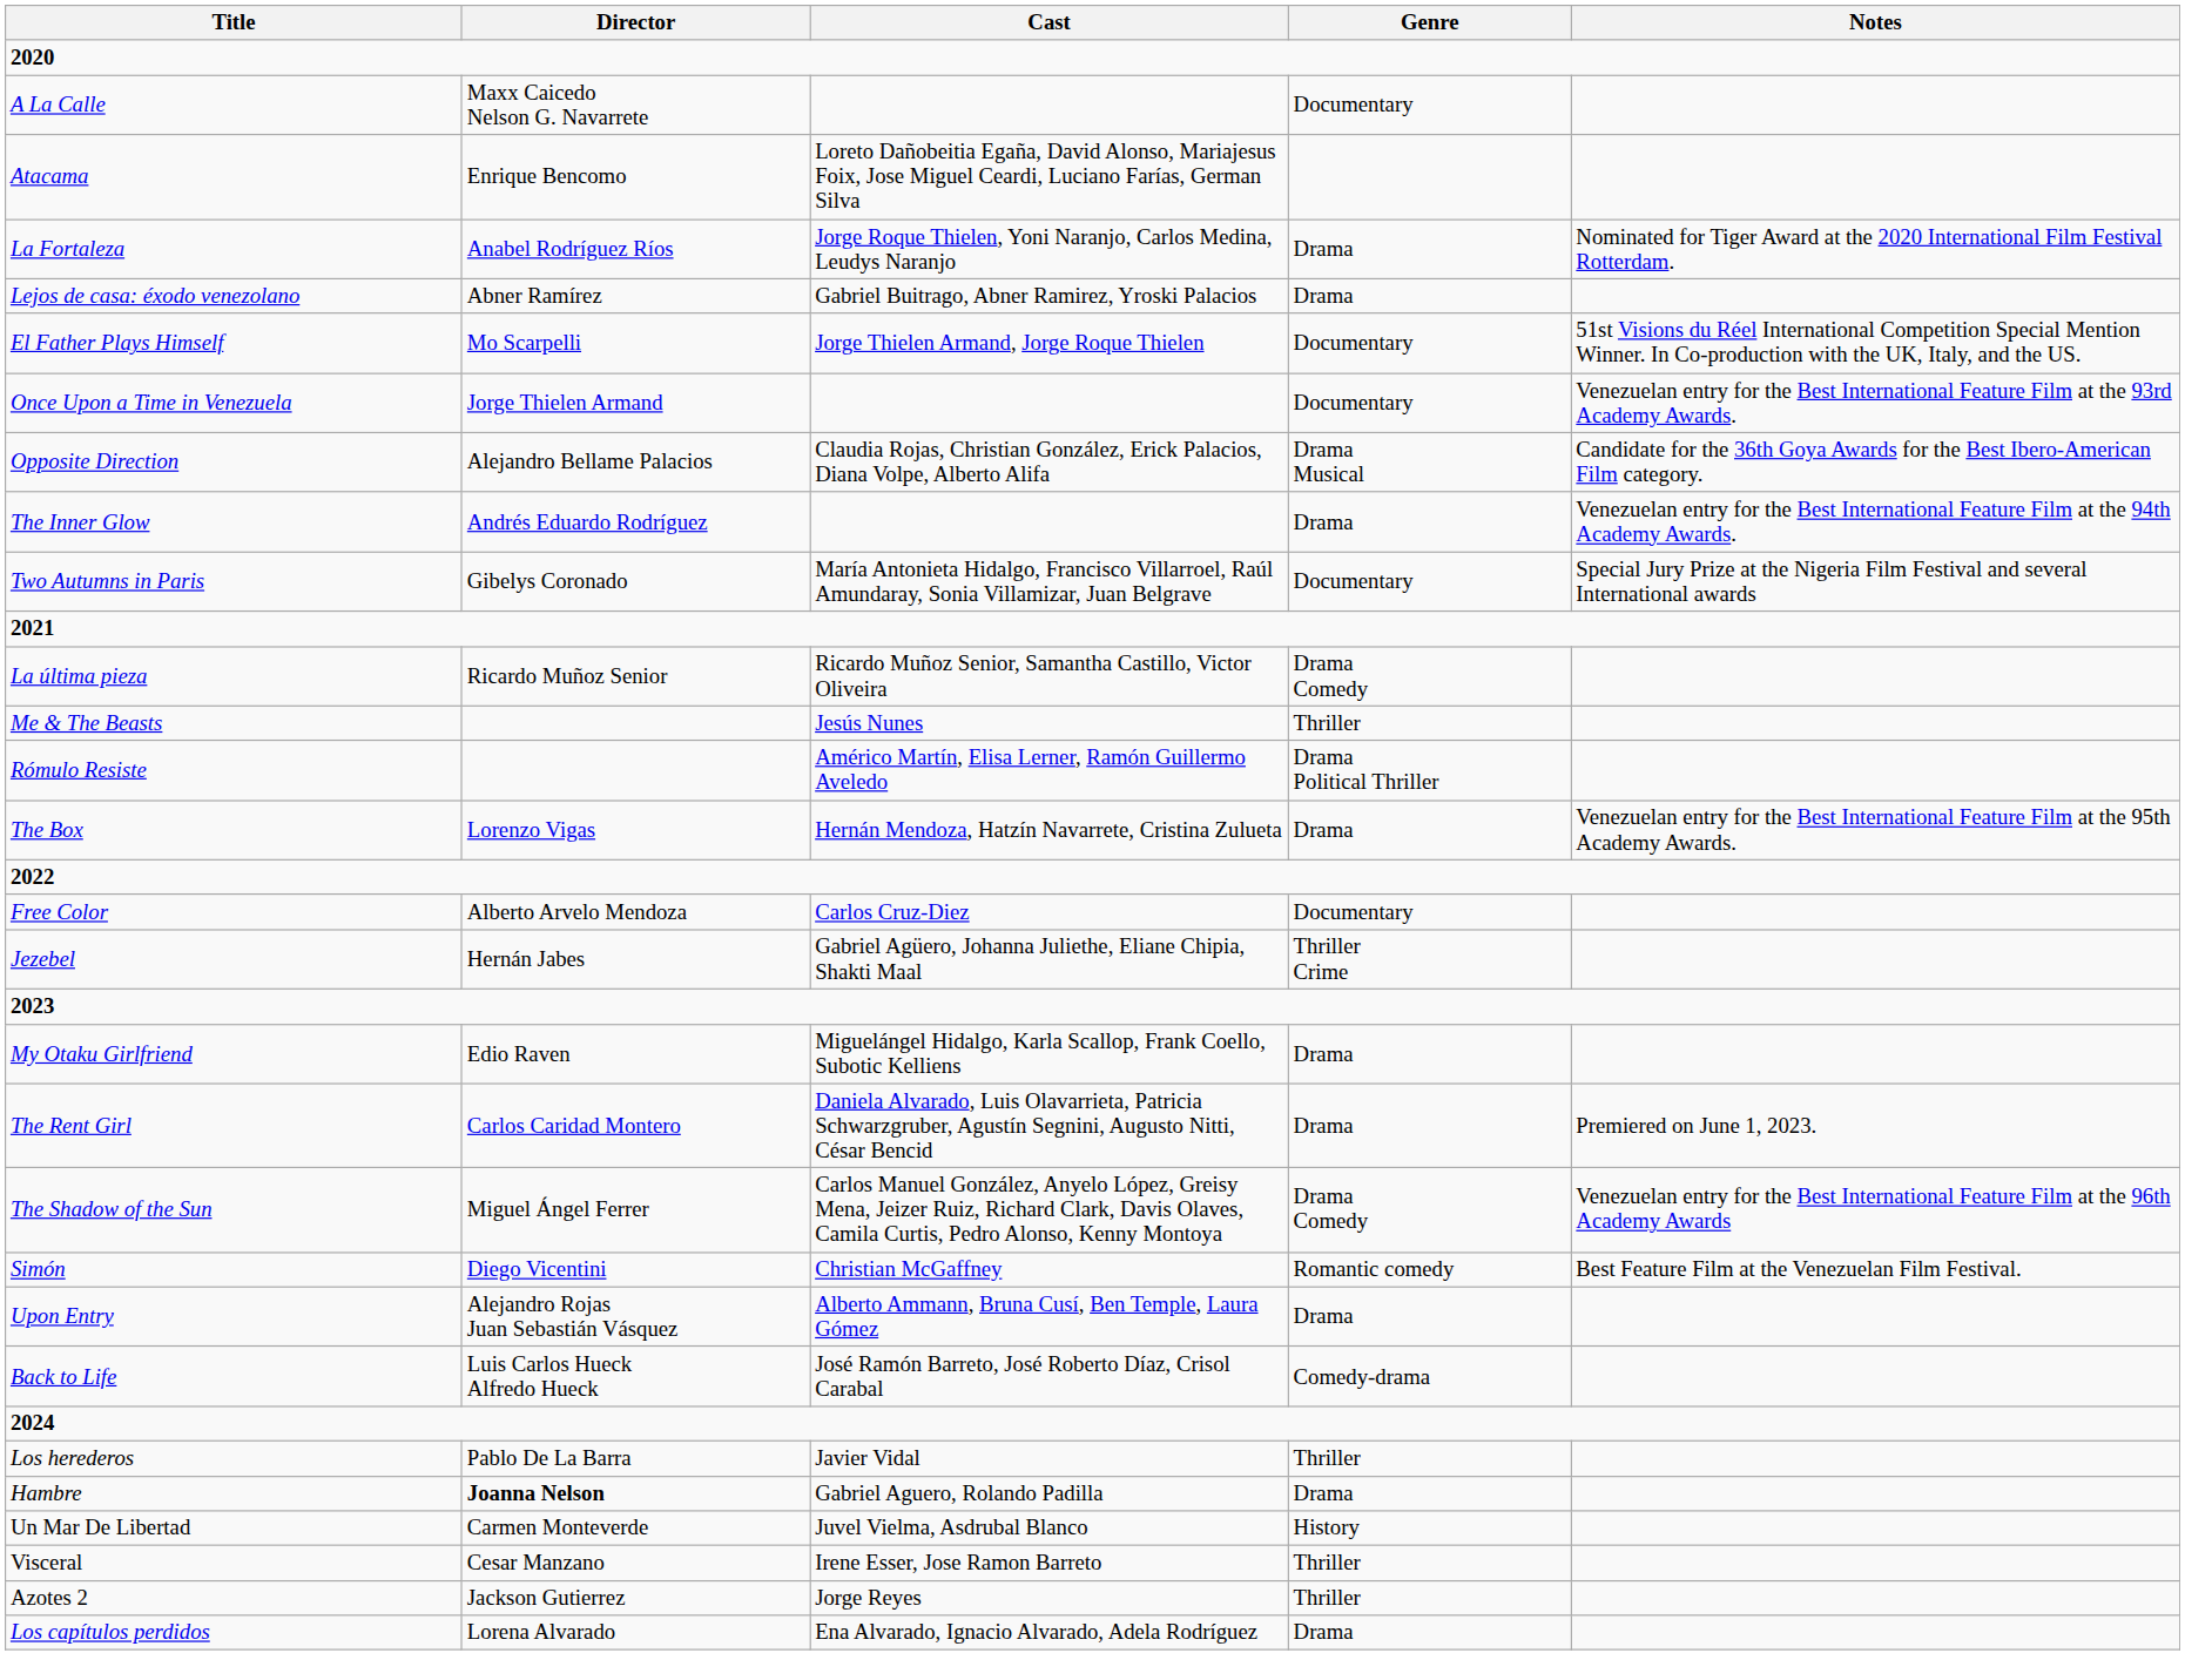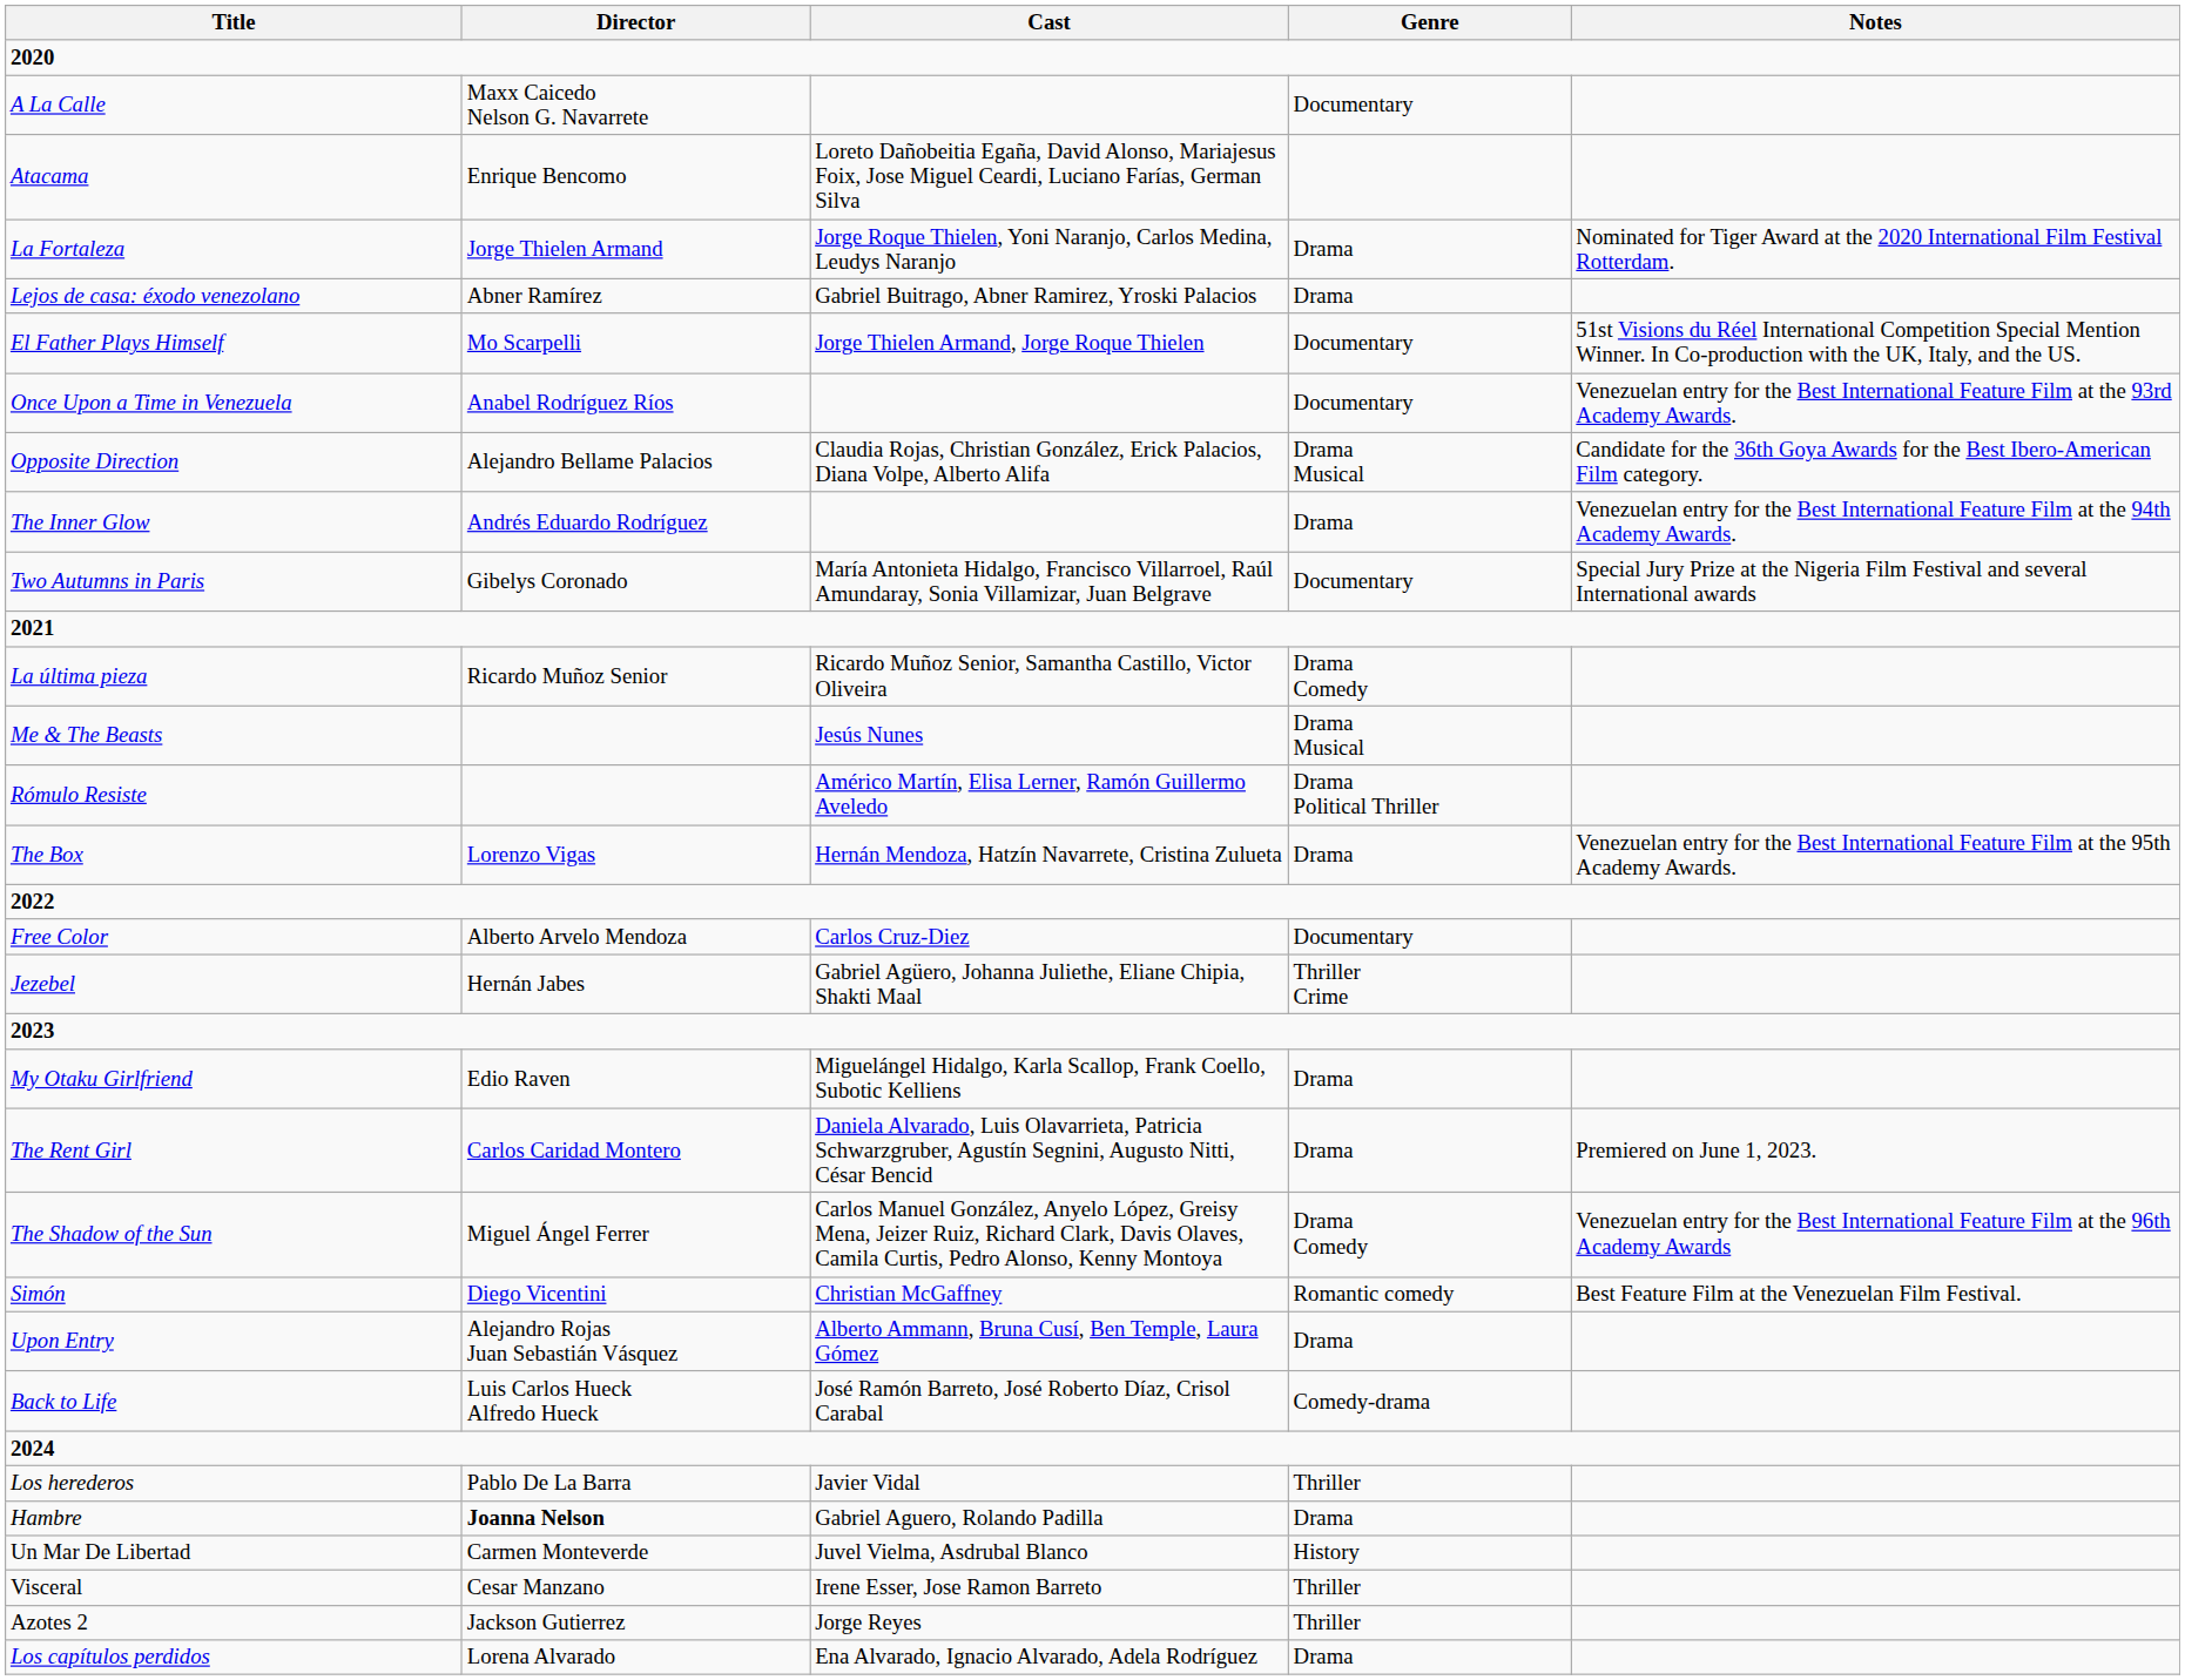La Fortaleza | Director: Anabel Rodríguez Ríos -> Jorge Thielen Armand
Once Upon a Time in Venezuela | Director: Jorge Thielen Armand -> Anabel Rodríguez Ríos
Me & The Beasts | Genre: Thriller -> Drama Musical
